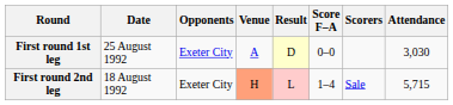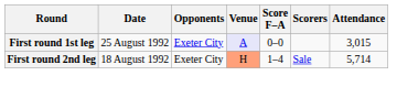- column: Result | D | L
First round 1st leg | Venue: no background -> lavender background
First round 1st leg | Attendance: 3,030 -> 3,015
First round 2nd leg | Attendance: 5,715 -> 5,714
